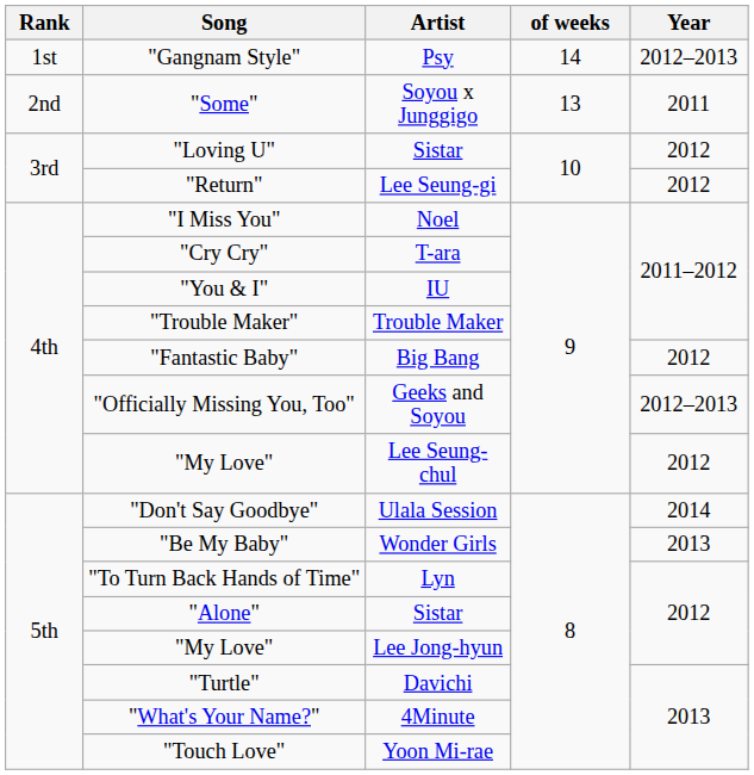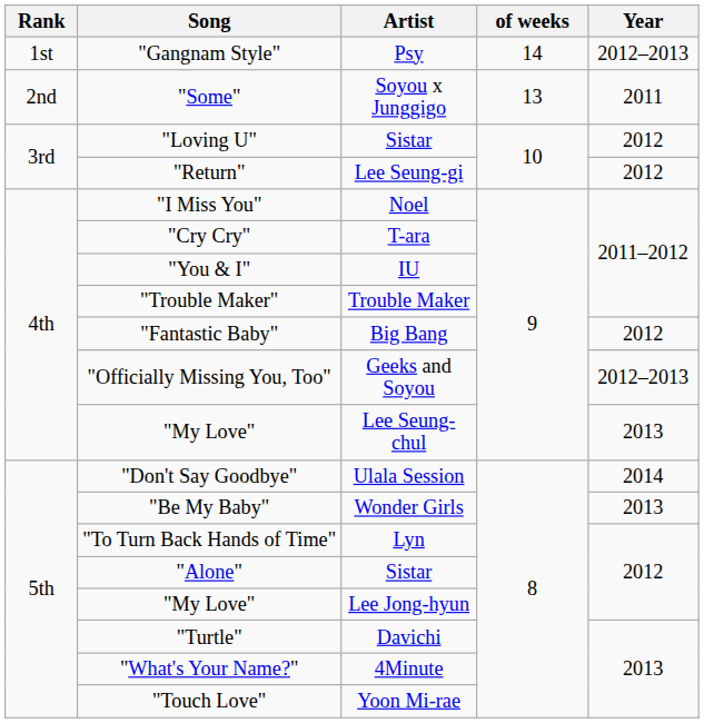"My Love" / Lee Seung-chul | Year: 2012 -> 2013
